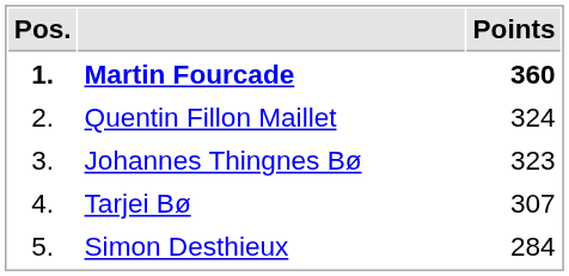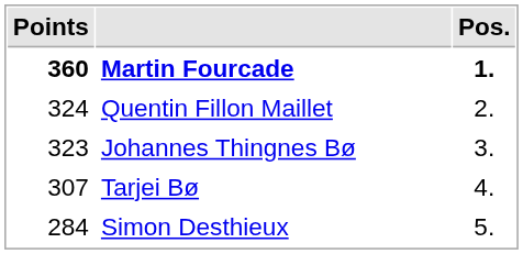columns swapped: Pos. <-> Points
